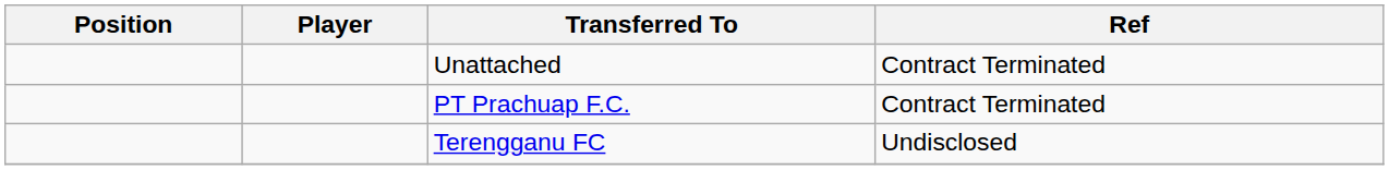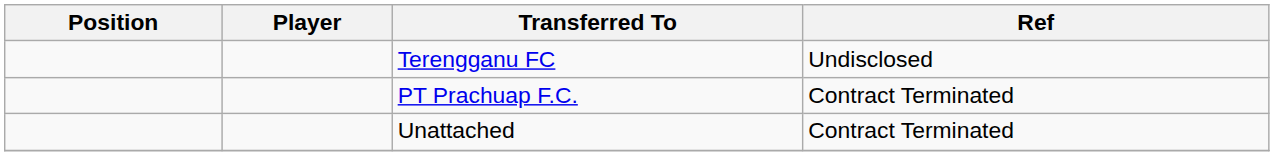rows swapped: Unattached <-> Terengganu FC
